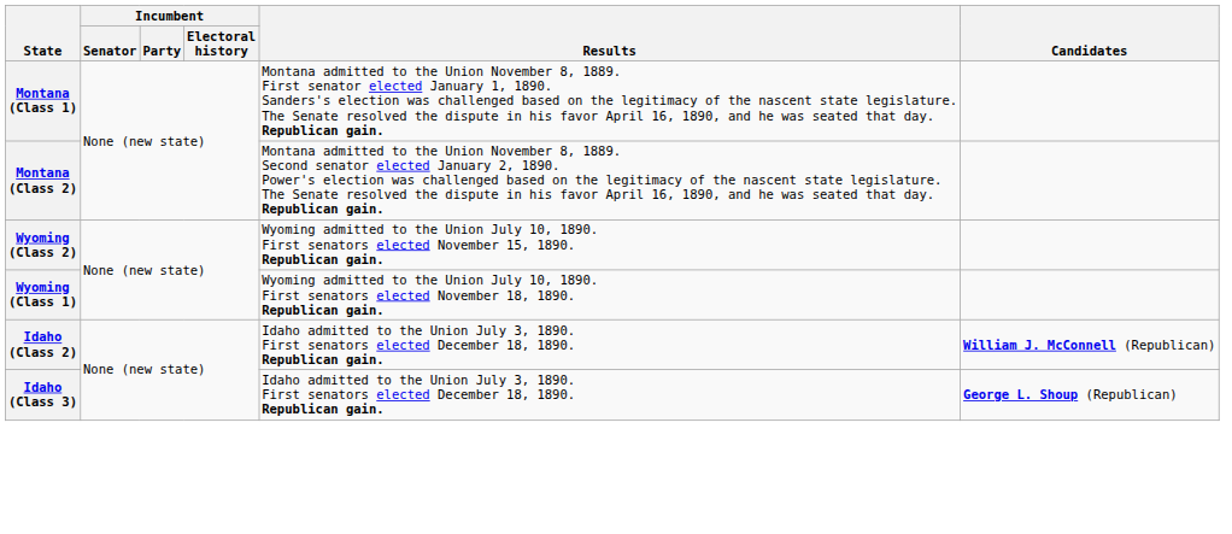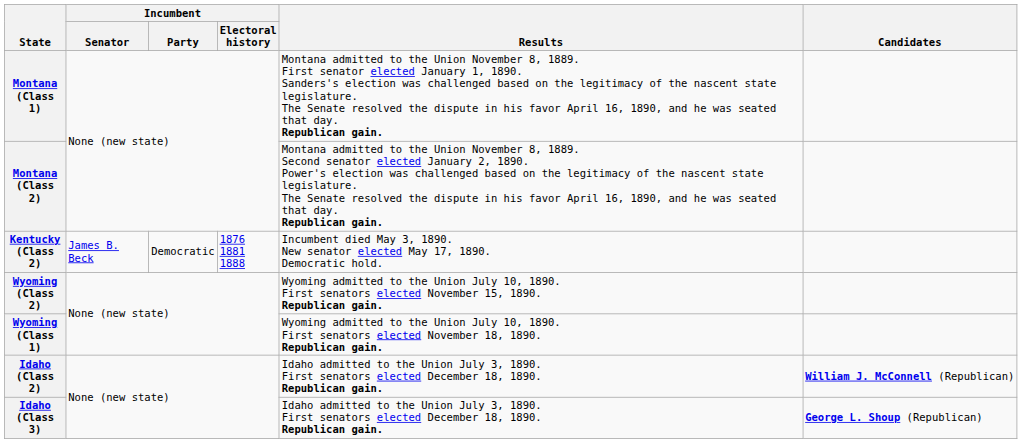+ row: Kentucky (Class 2) | James B. Beck | Democratic | 1876 1881 1888 | Incumbent died May 3, 1890. New senator elected May 17, 1890. Democratic hold.
